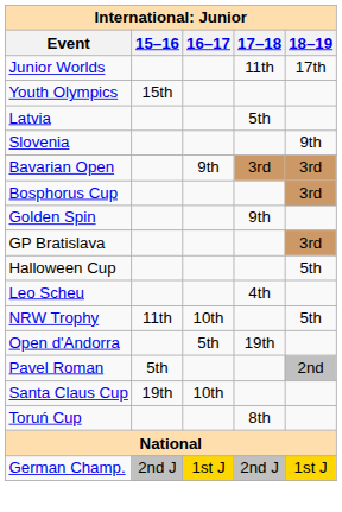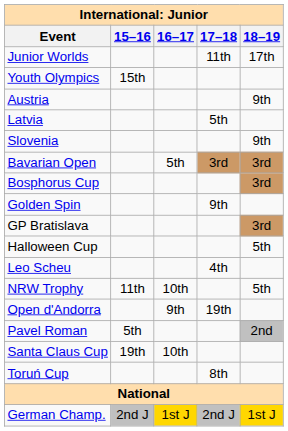+ row: Austria | 9th
Bavarian Open | 16–17: 9th -> 5th
Open d'Andorra | 16–17: 5th -> 9th
